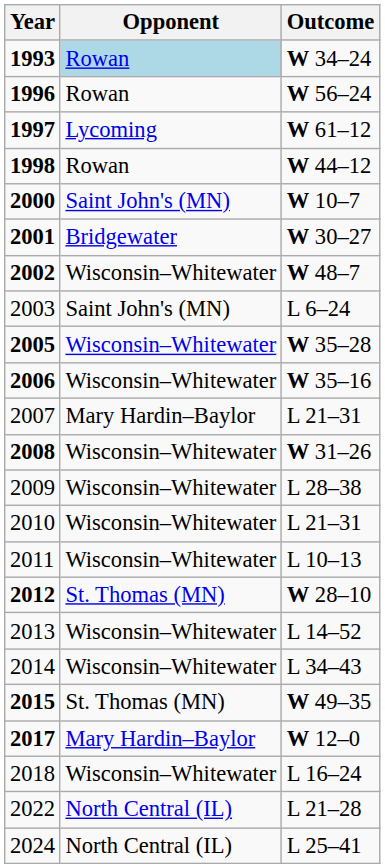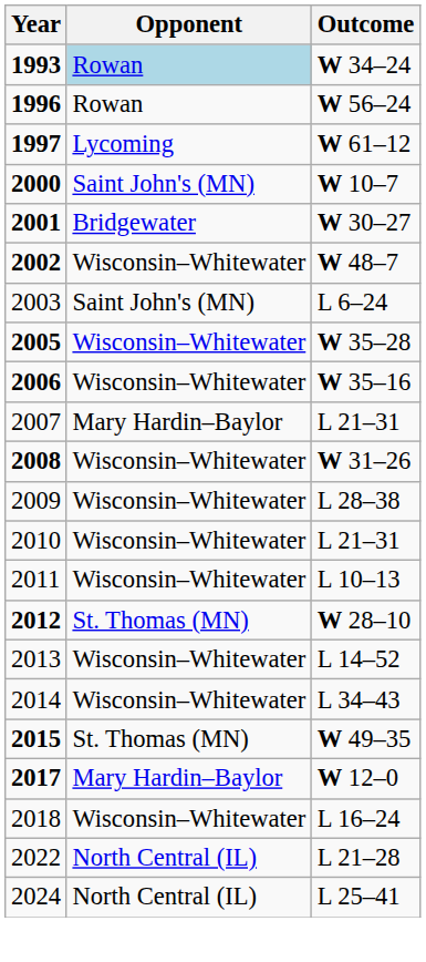- row: 1998 | Rowan | W 44–12
